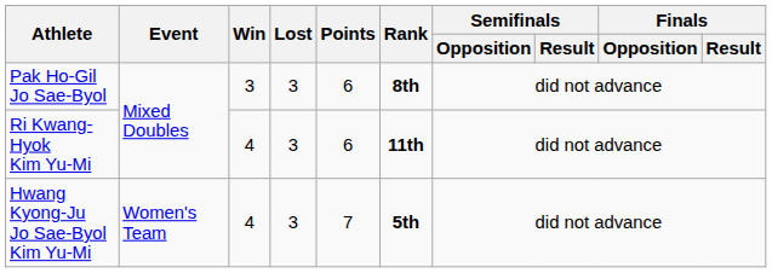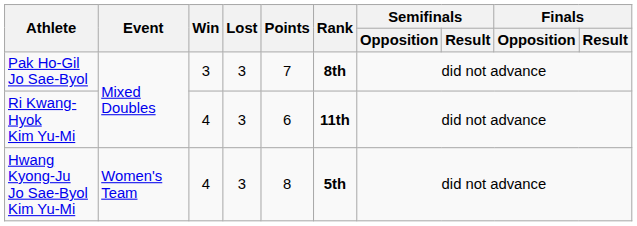Pak Ho-Gil Jo Sae-Byol | Points: 6 -> 7
Hwang Kyong-Ju Jo Sae-Byol Kim Yu-Mi | Points: 7 -> 8
